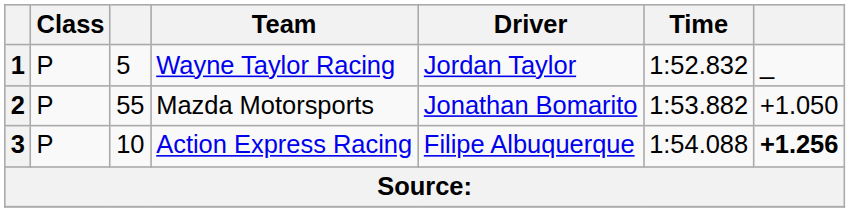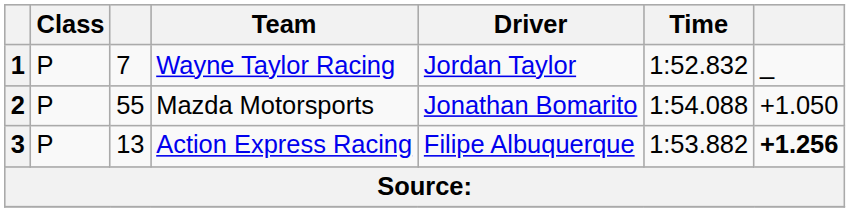1 | column 3: 5 -> 7
2 | Time: 1:53.882 -> 1:54.088
3 | column 3: 10 -> 13
3 | Time: 1:54.088 -> 1:53.882
